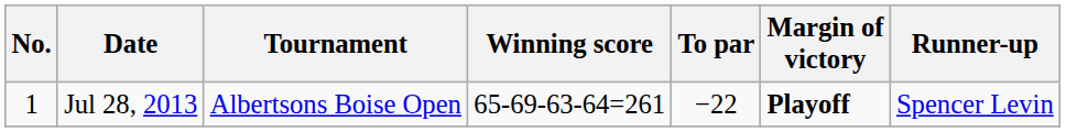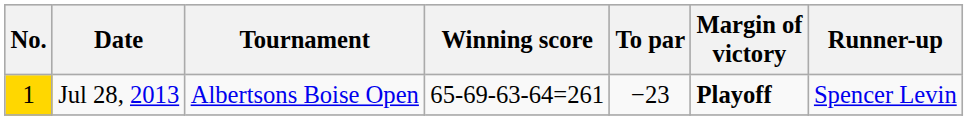Jul 28, 2013 | No.: no background -> gold background
Jul 28, 2013 | To par: −22 -> −23
